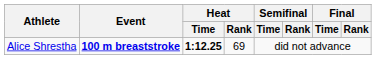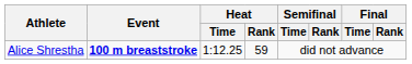Alice Shrestha | Heat / Time: bold -> normal
Alice Shrestha | Heat / Rank: 69 -> 59
